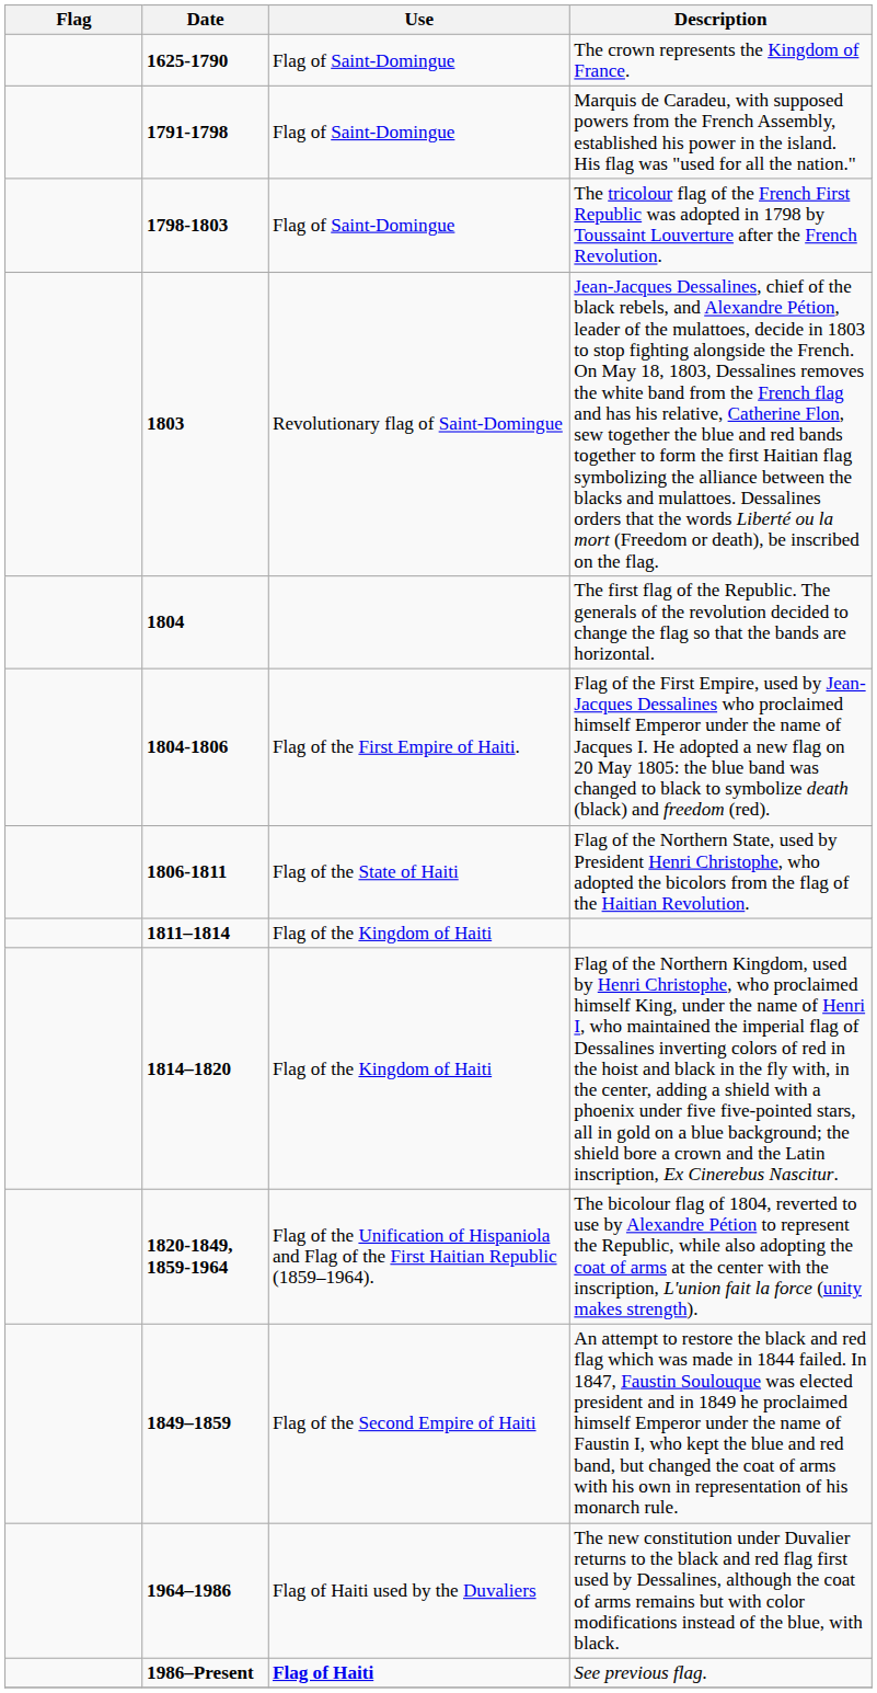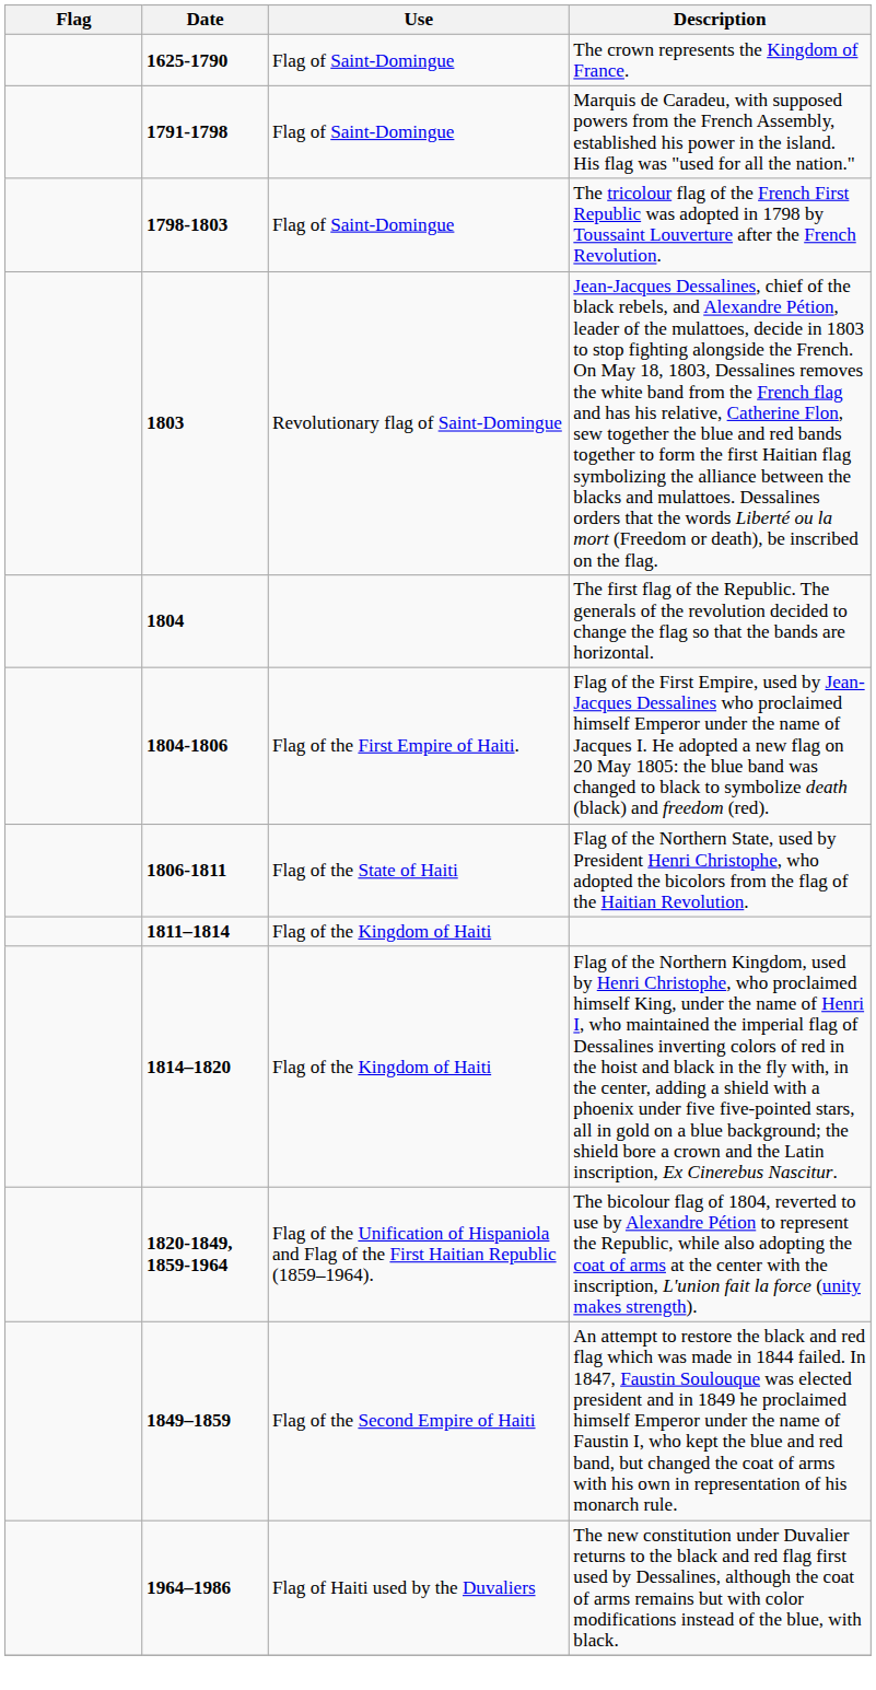- row: 1986–Present | Flag of Haiti | See previous flag.
